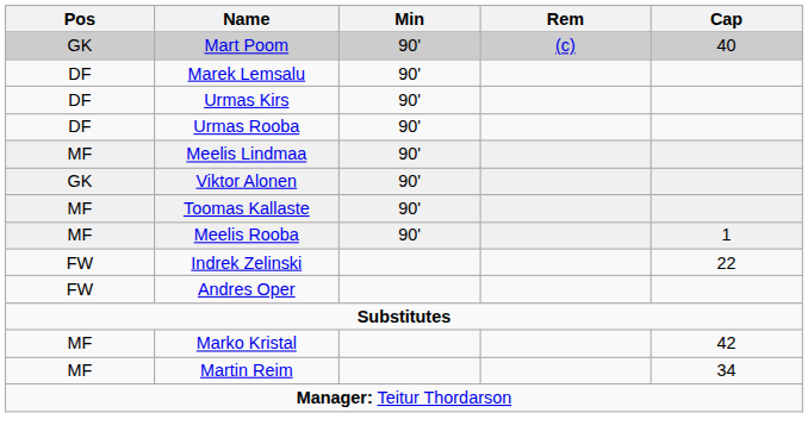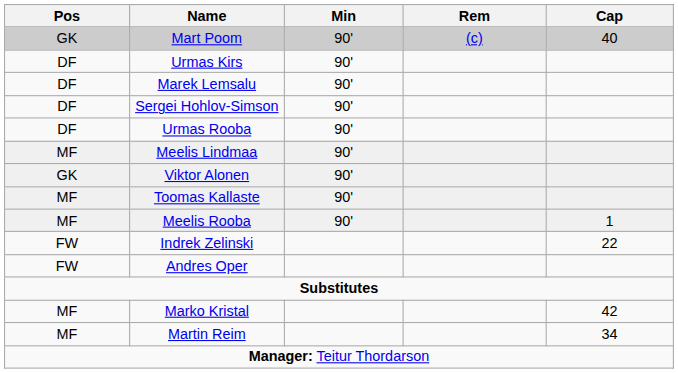rows swapped: Marek Lemsalu <-> Urmas Kirs
+ row: DF | Sergei Hohlov-Simson | 90'
